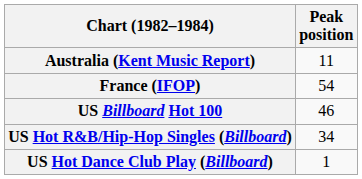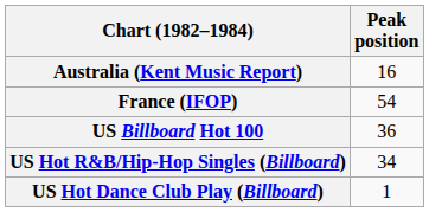Australia (Kent Music Report) | Peak position: 11 -> 16
US Billboard Hot 100 | Peak position: 46 -> 36
